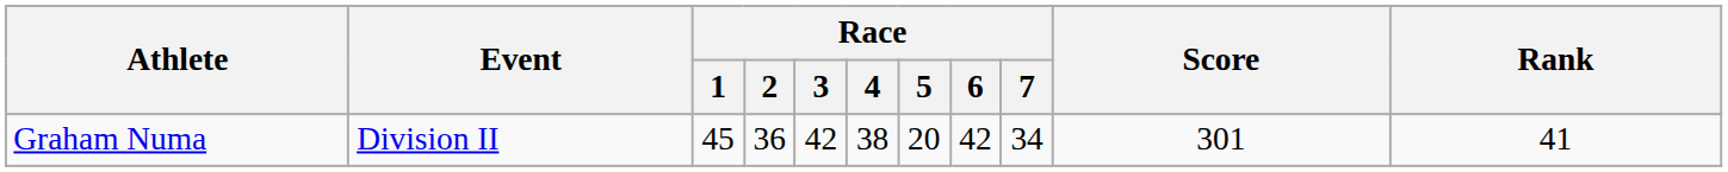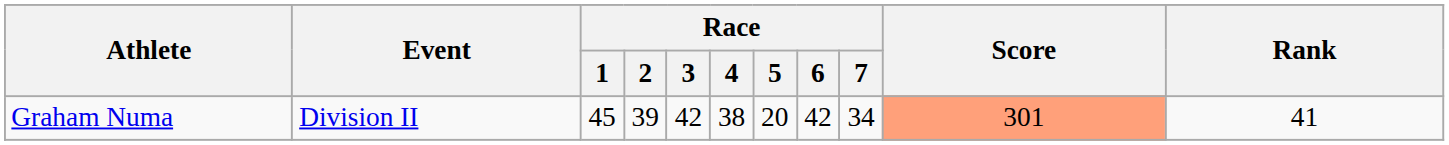Graham Numa | Race / 2: 36 -> 39
Graham Numa | Score: no background -> lightsalmon background
